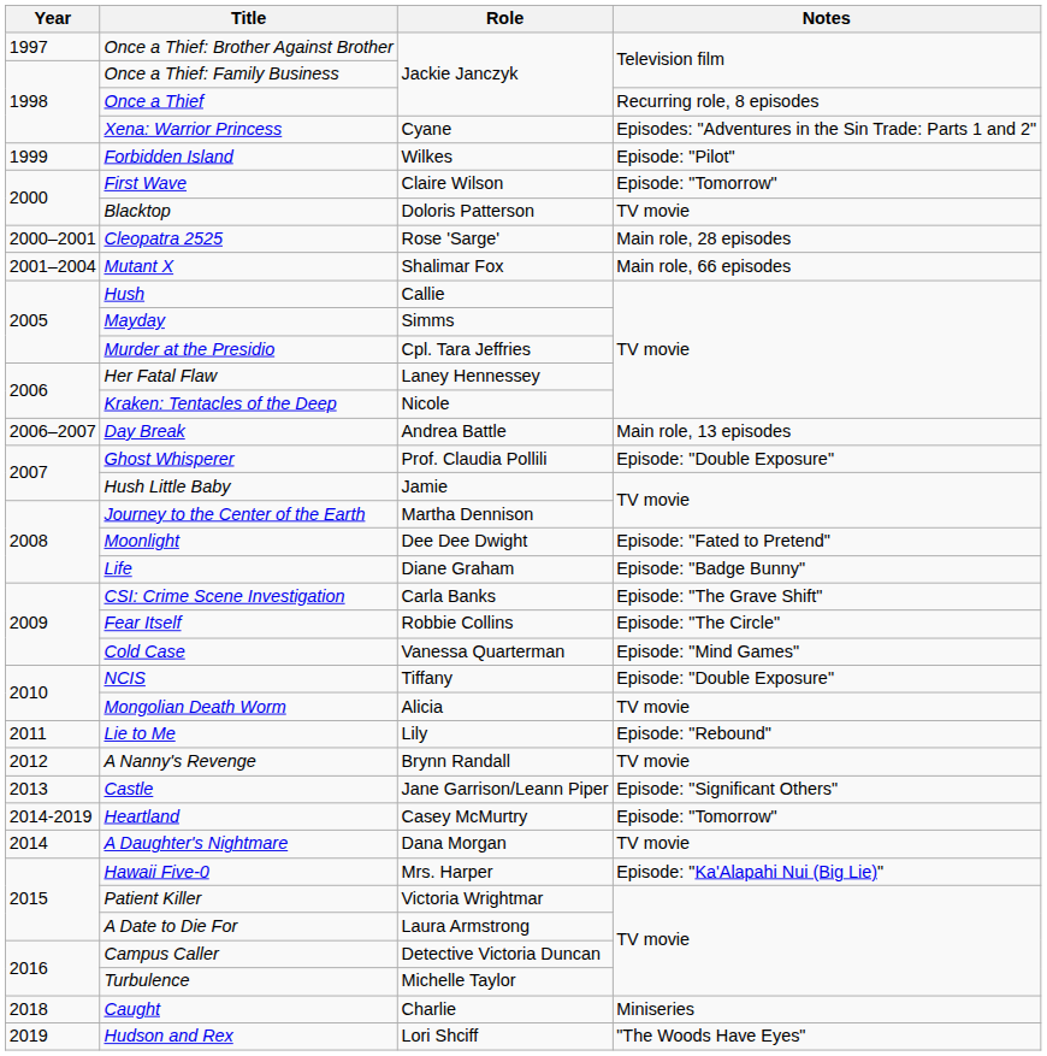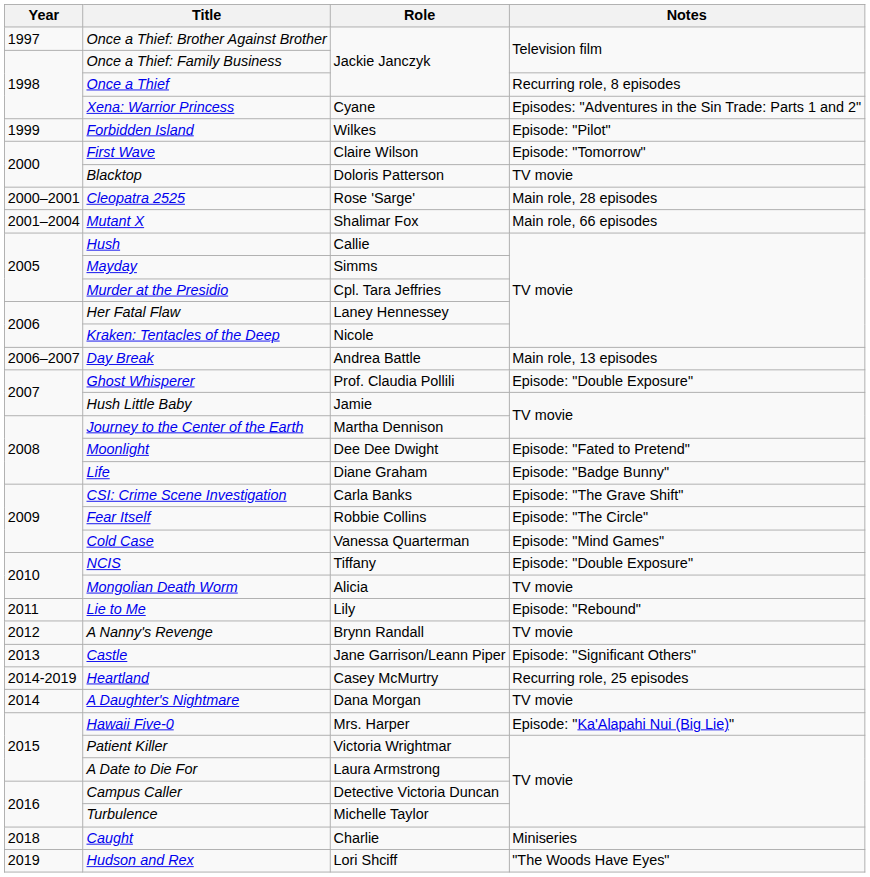Heartland | Notes: Episode: "Tomorrow" -> Recurring role, 25 episodes
